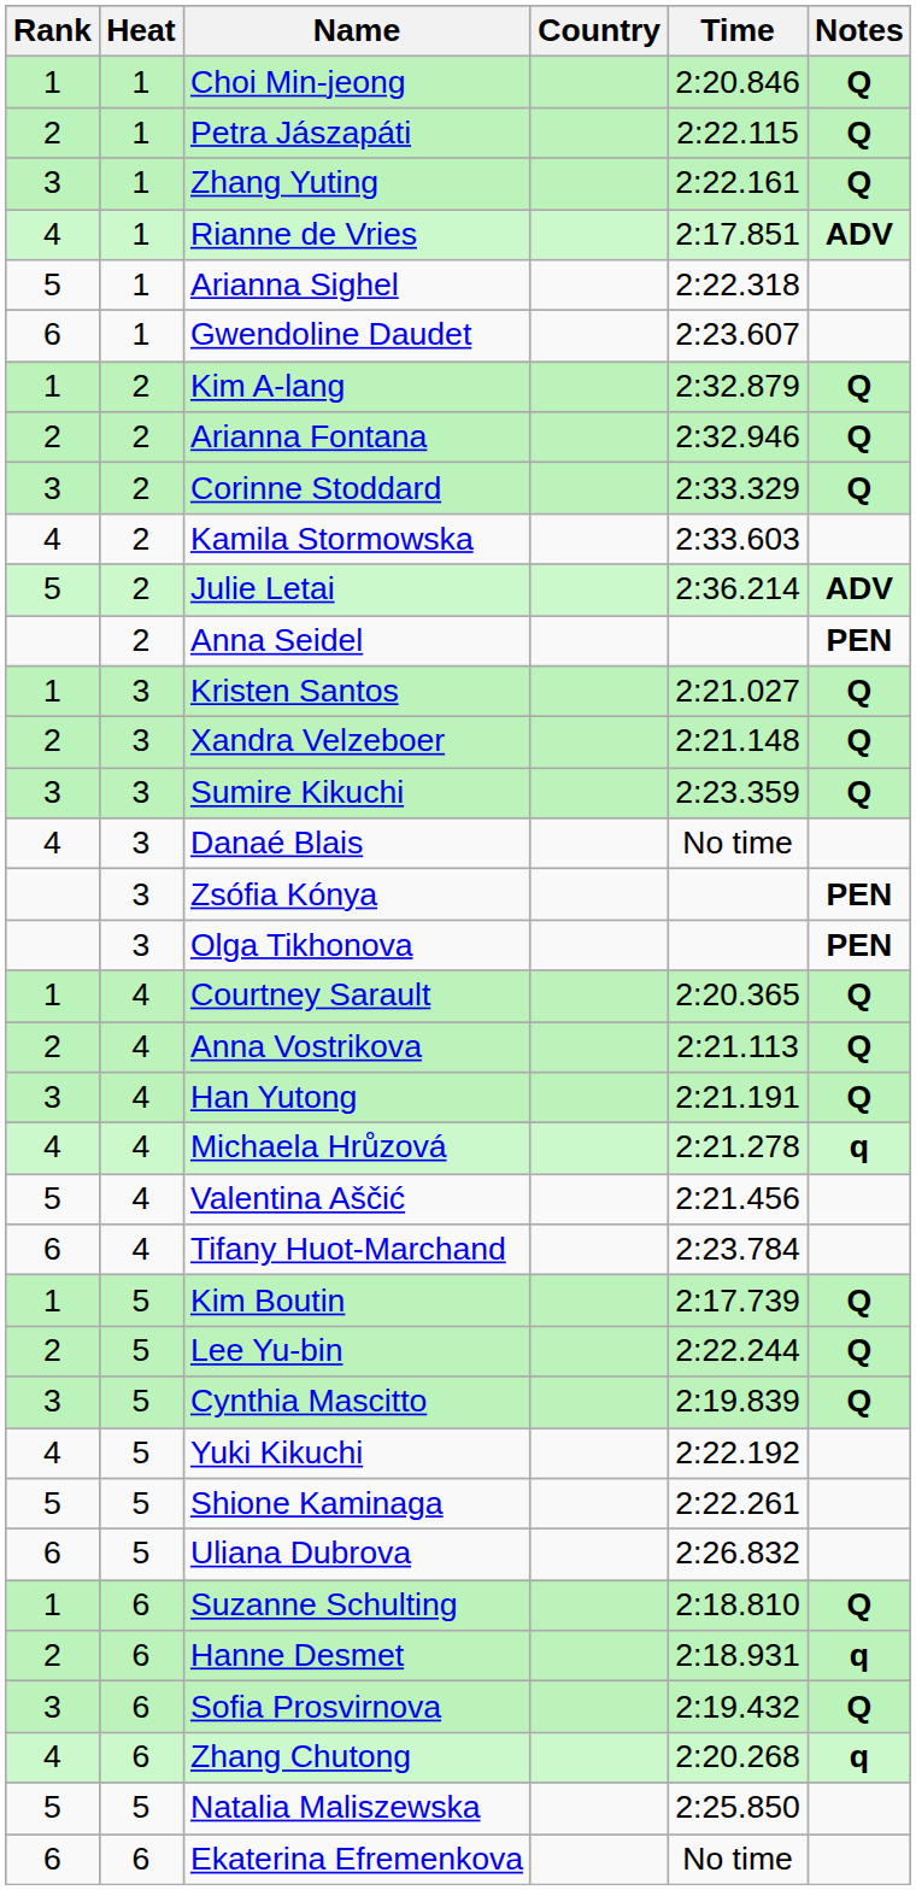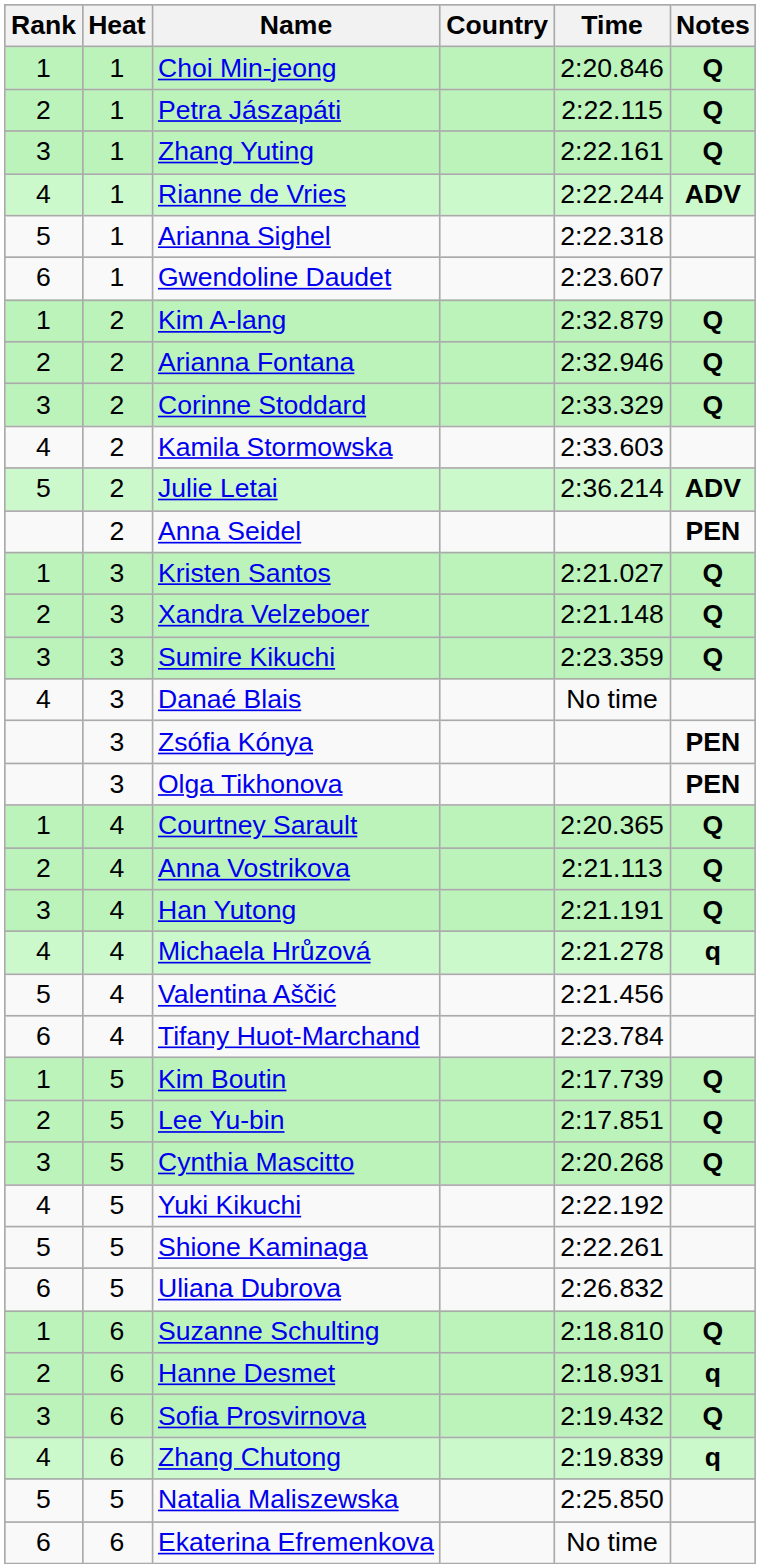Rianne de Vries | Time: 2:17.851 -> 2:22.244
Lee Yu-bin | Time: 2:22.244 -> 2:17.851
Cynthia Mascitto | Time: 2:19.839 -> 2:20.268
Zhang Chutong | Time: 2:20.268 -> 2:19.839
